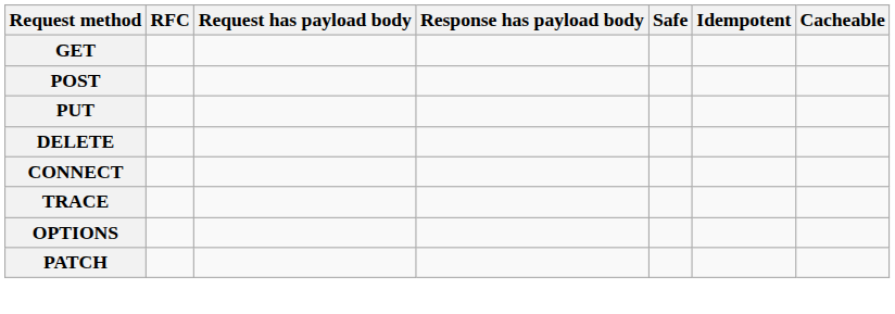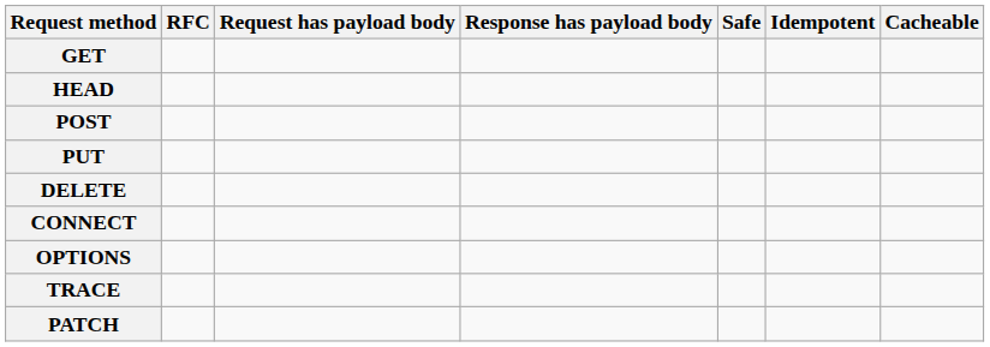+ row: HEAD
rows swapped: OPTIONS <-> TRACE
